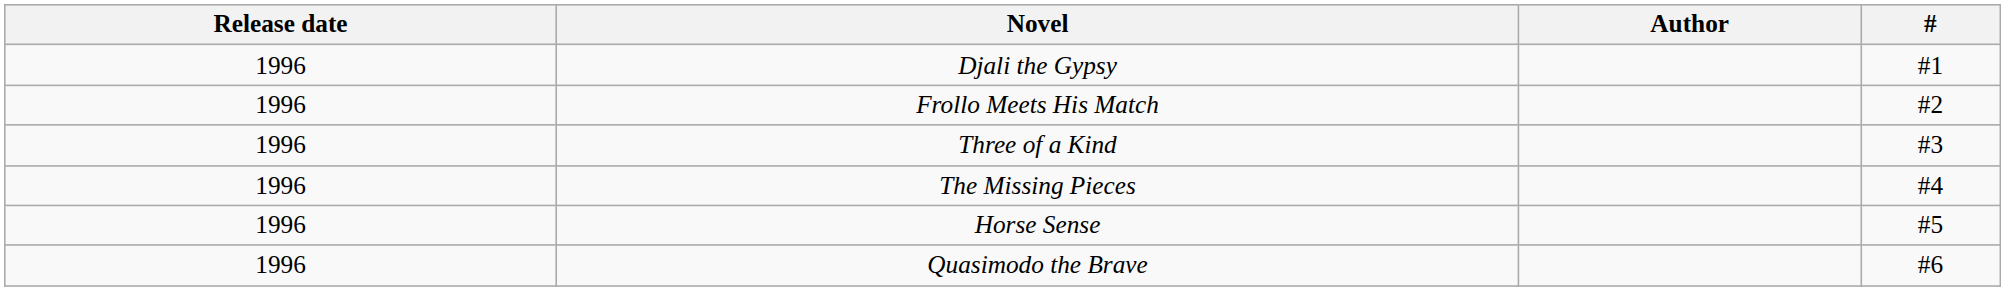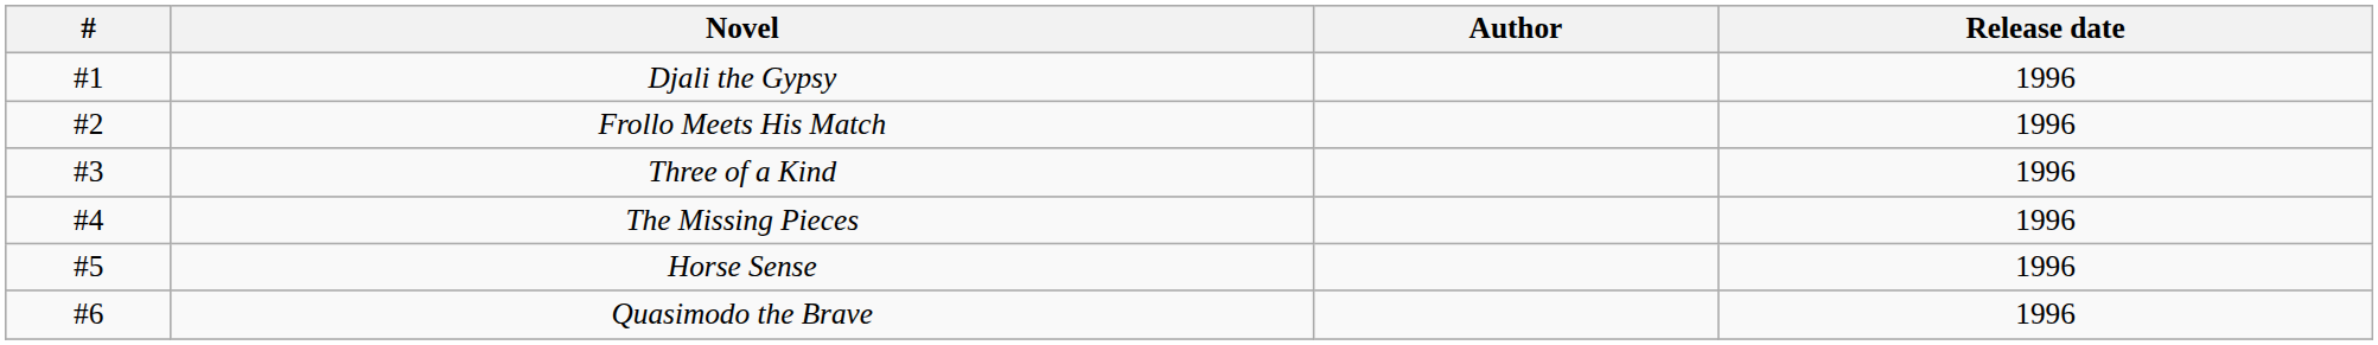columns swapped: # <-> Release date
